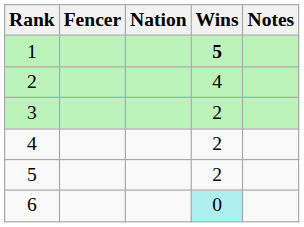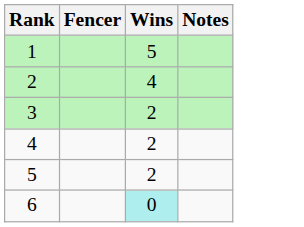- column: Nation
1 | Wins: bold -> normal
